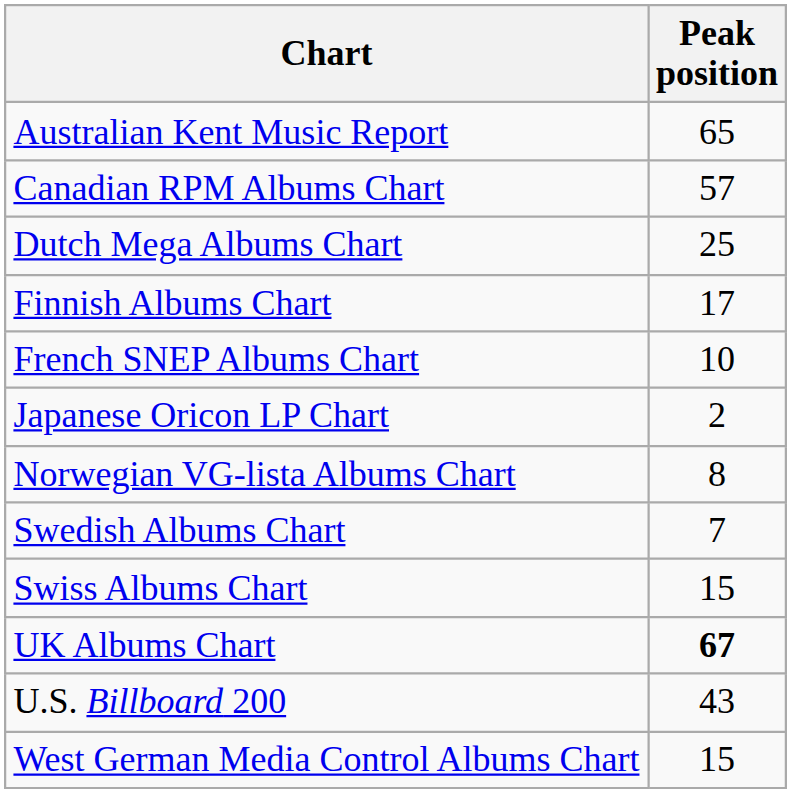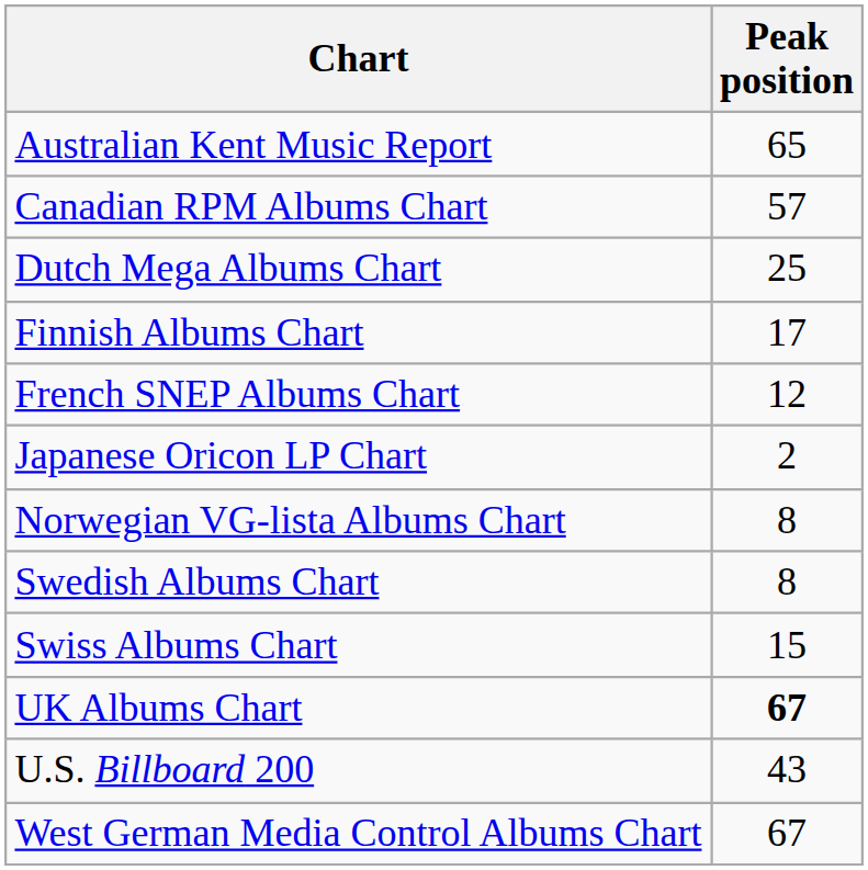French SNEP Albums Chart | Peak position: 10 -> 12
Swedish Albums Chart | Peak position: 7 -> 8
West German Media Control Albums Chart | Peak position: 15 -> 67
